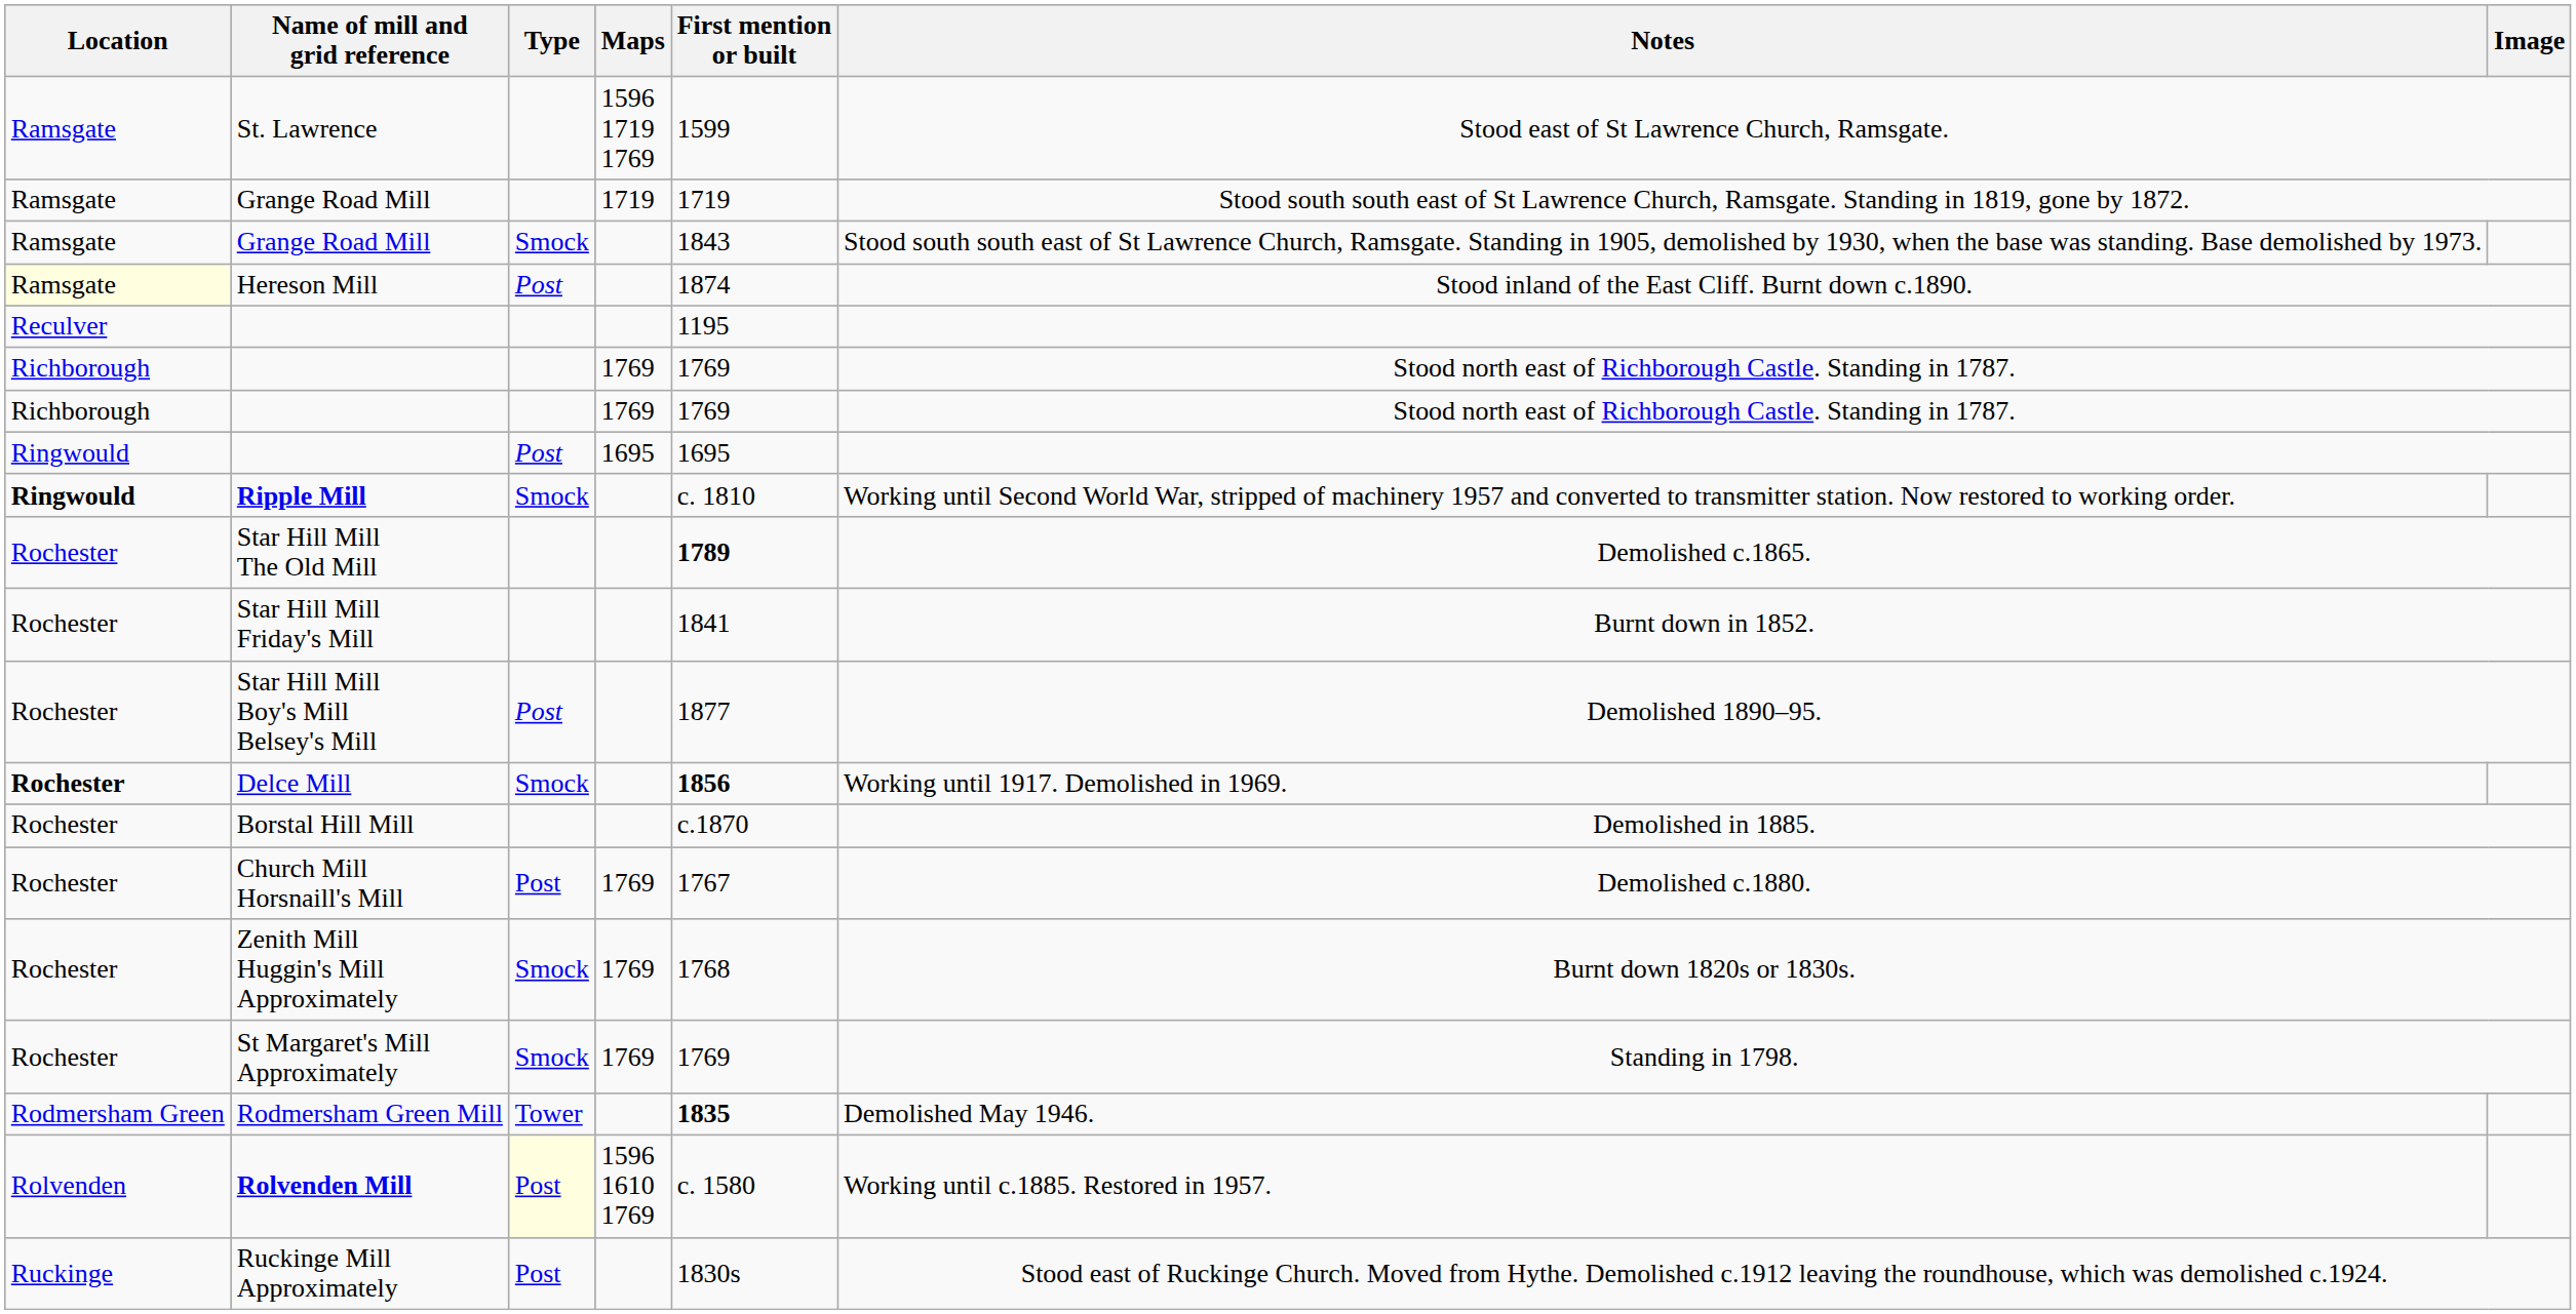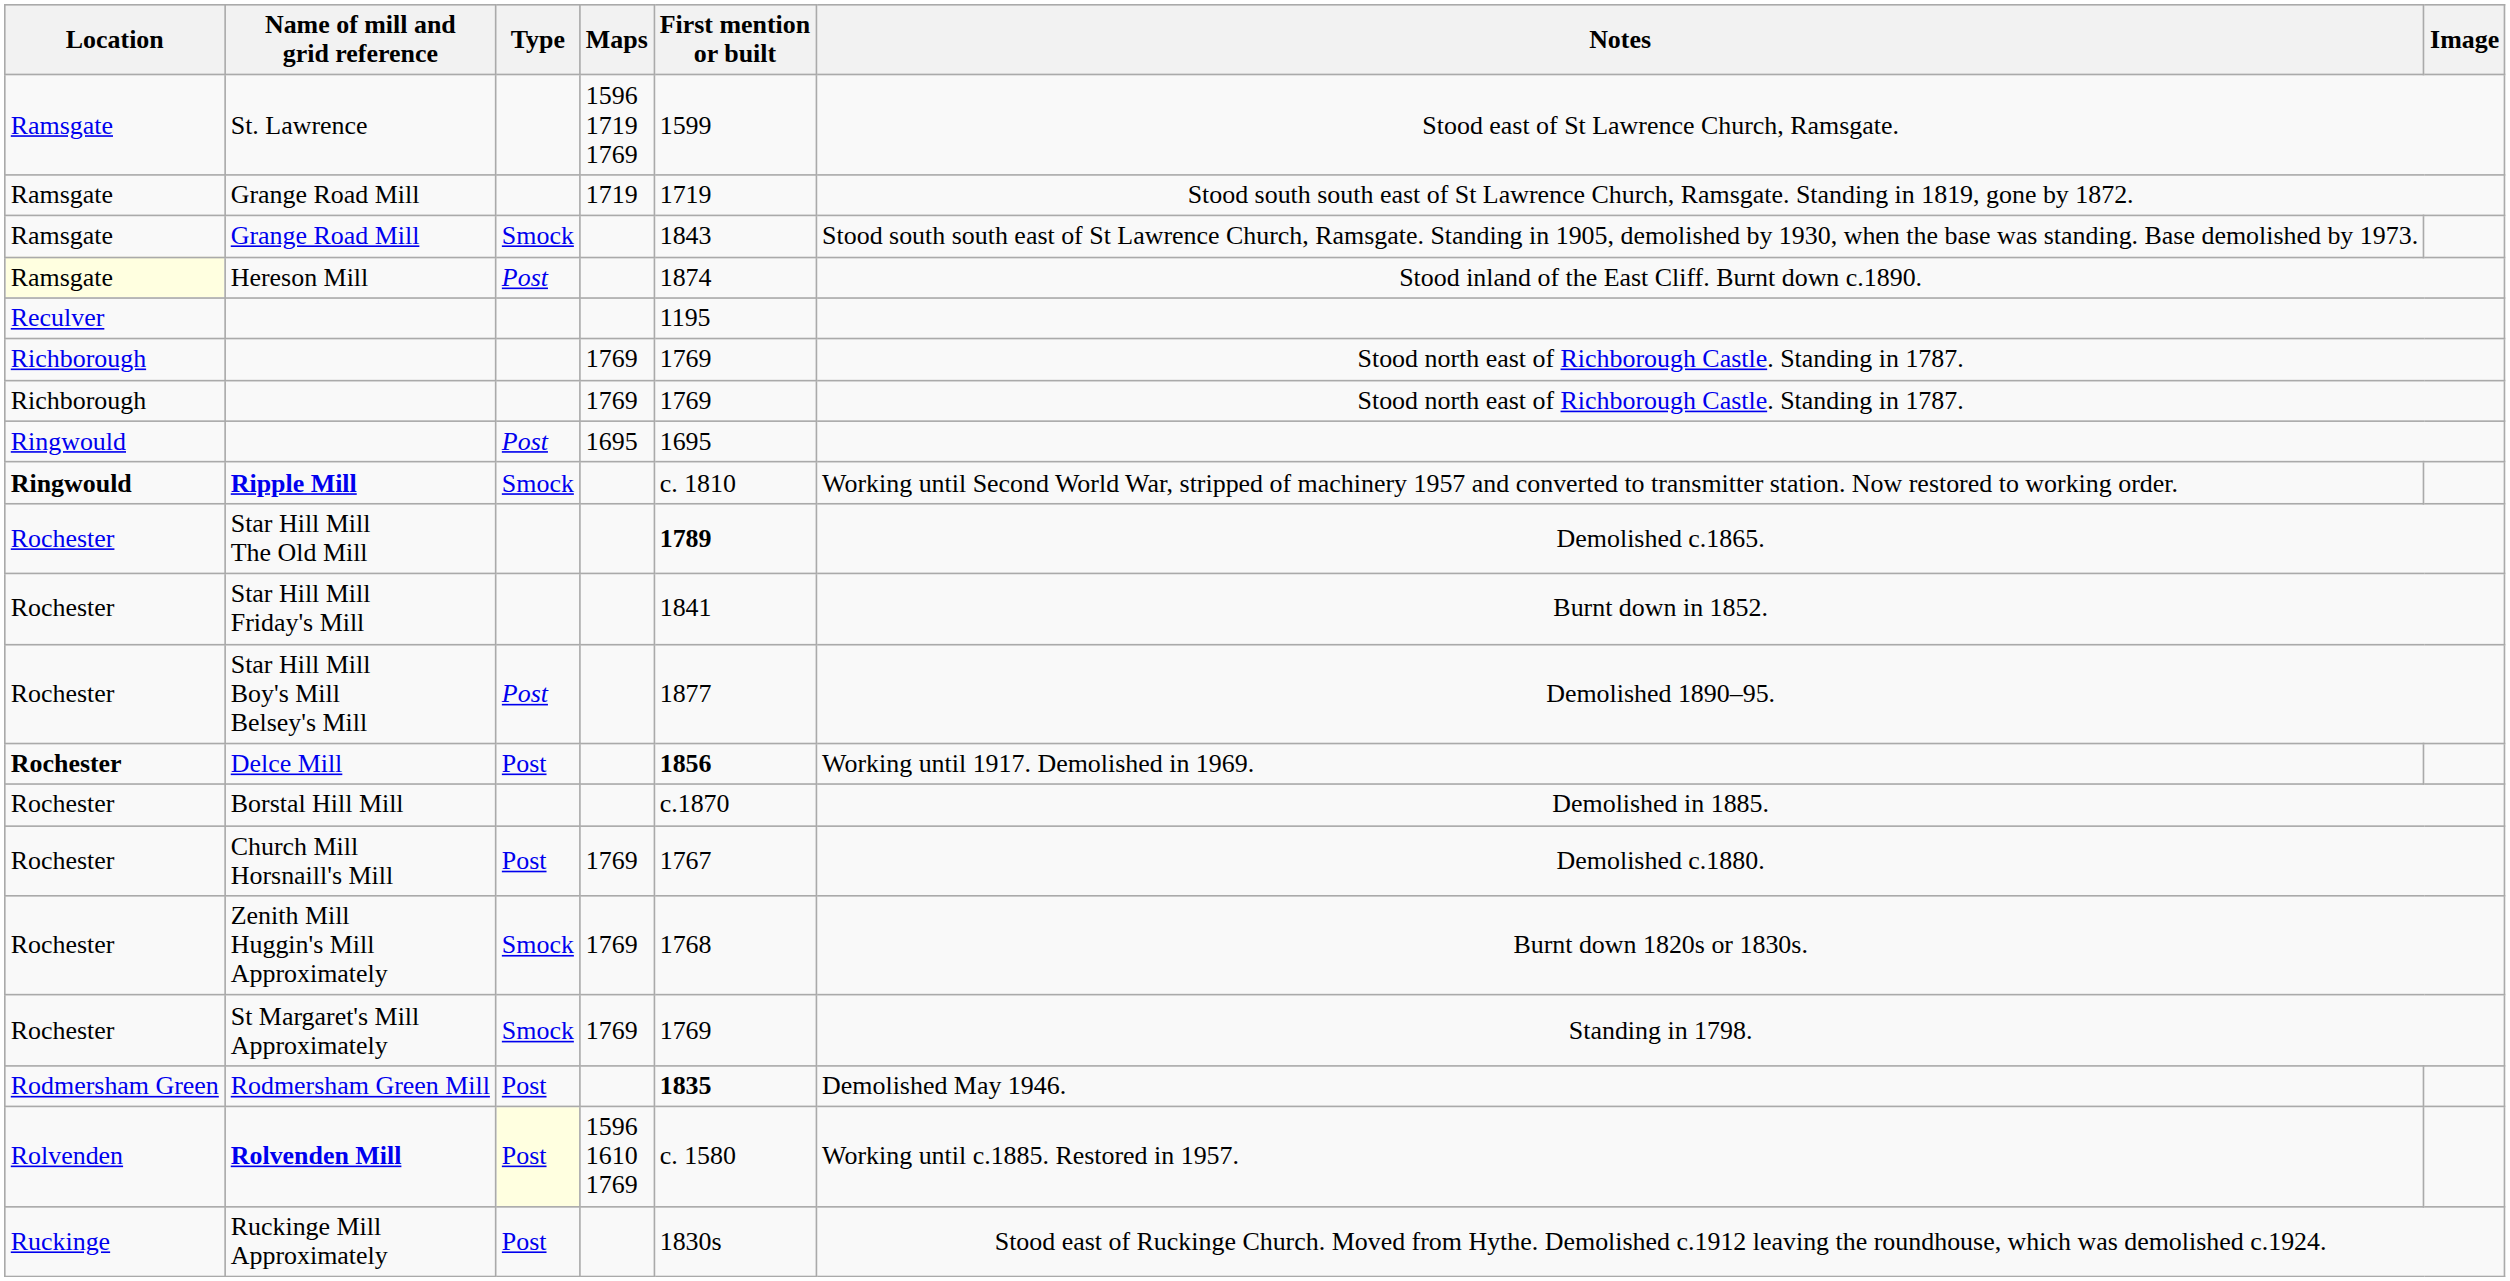Delce Mill | Type: Smock -> Post
Rodmersham Green Mill | Type: Tower -> Post
